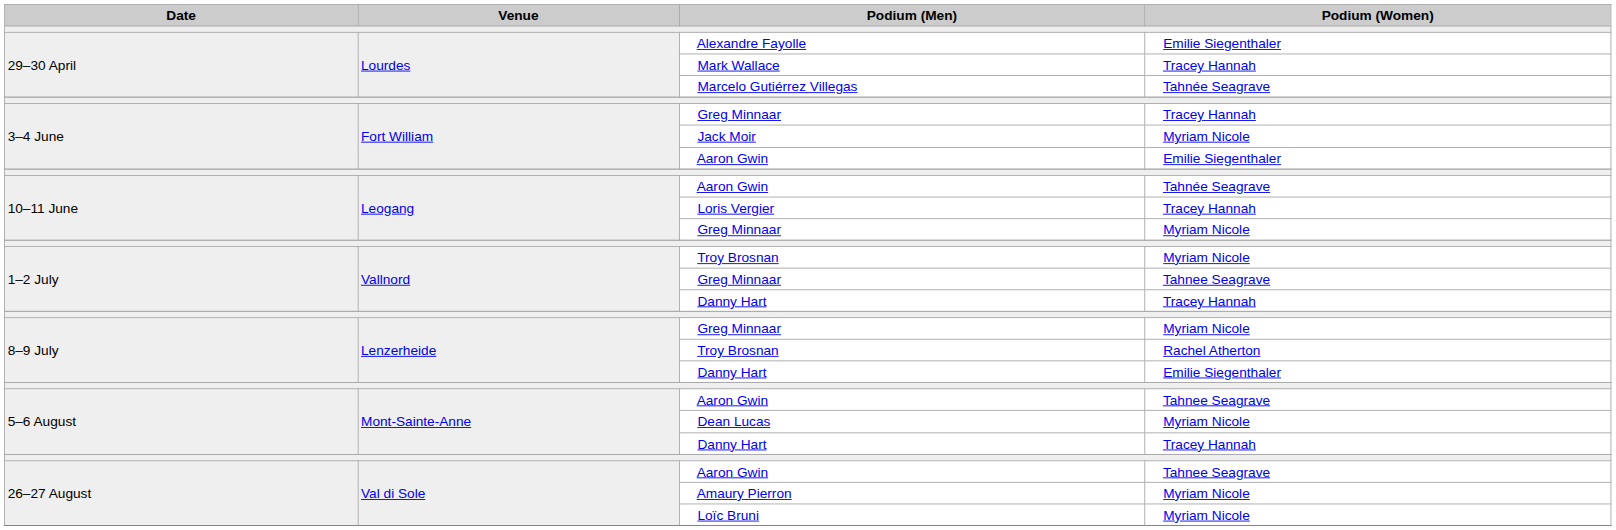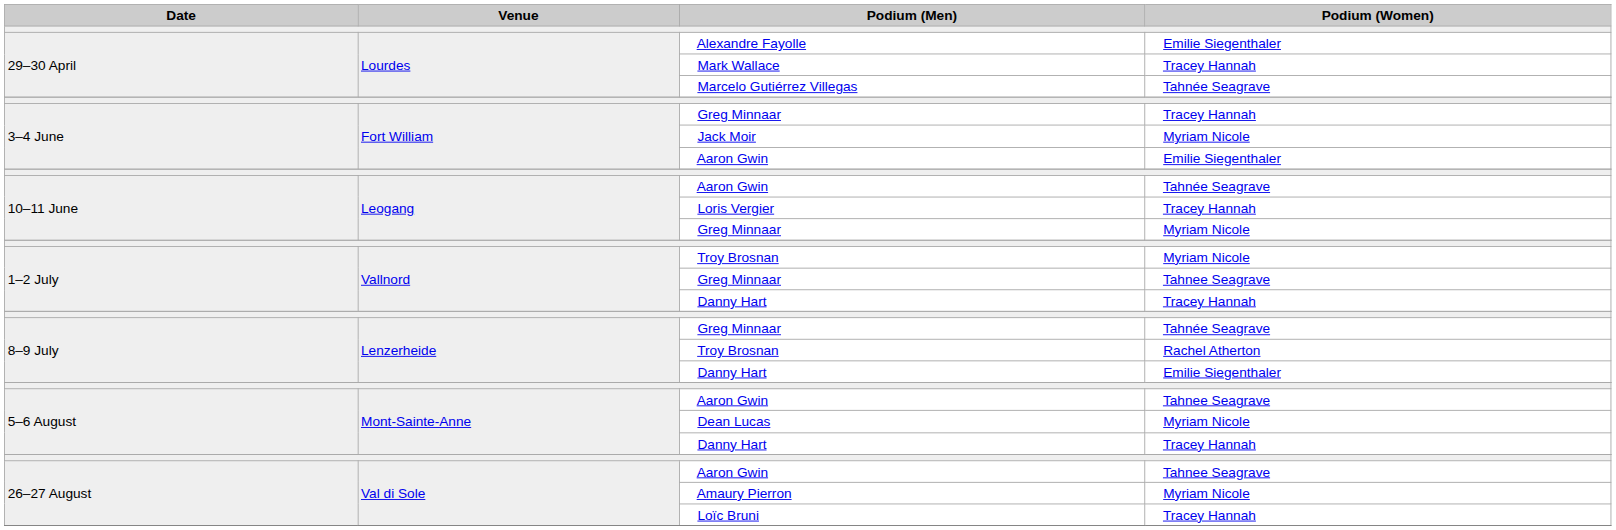8–9 July / Greg Minnaar | Podium (Women): Myriam Nicole -> Tahnée Seagrave
Loïc Bruni | Podium (Women): Myriam Nicole -> Tracey Hannah
